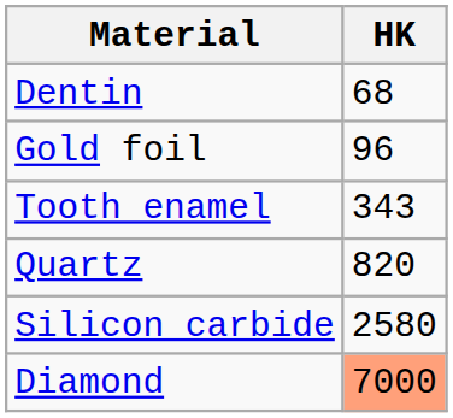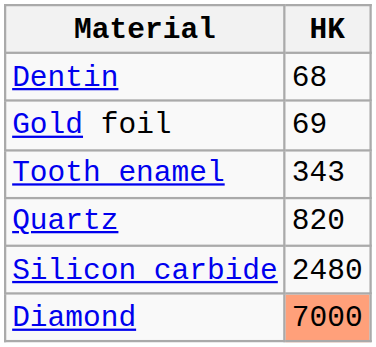Gold foil | HK: 96 -> 69
Silicon carbide | HK: 2580 -> 2480
